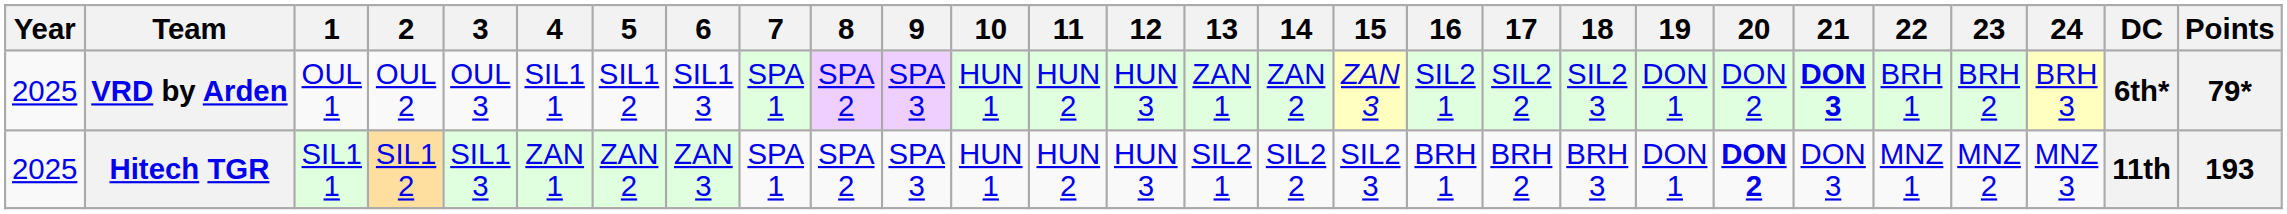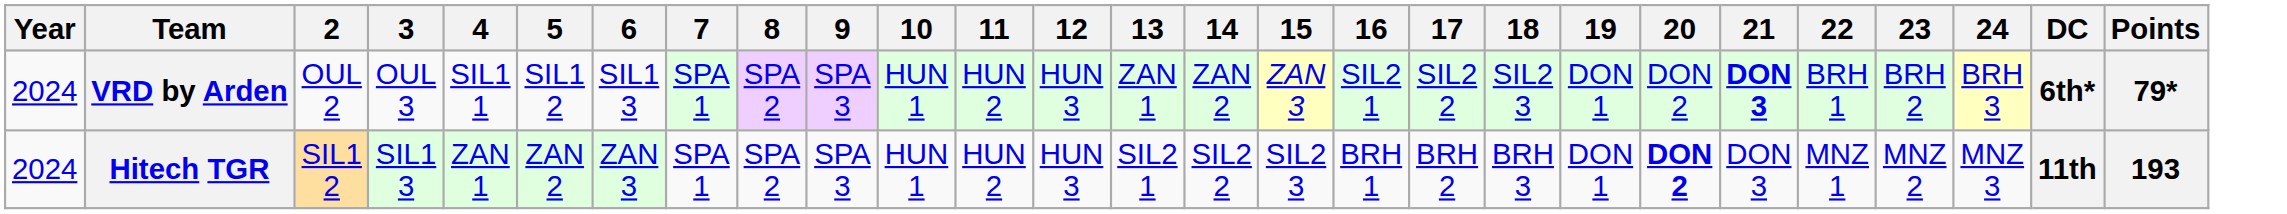- column: 1 | OUL 1 | SIL1 1
VRD by Arden | Year: 2025 -> 2024
Hitech TGR | Year: 2025 -> 2024
